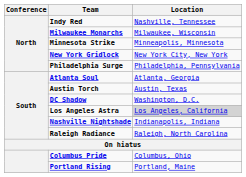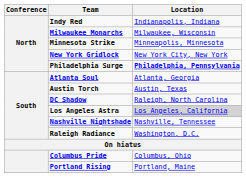Indy Red | Location: Nashville, Tennessee -> Indianapolis, Indiana
Philadelphia Surge | Location: normal -> bold
DC Shadow | Location: Washington, D.C. -> Raleigh, North Carolina
Nashville Nightshade | Location: Indianapolis, Indiana -> Nashville, Tennessee
Raleigh Radiance | Location: Raleigh, North Carolina -> Washington, D.C.
